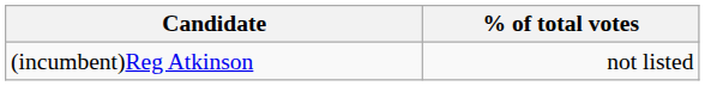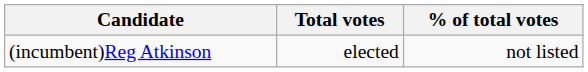+ column: Total votes | elected
